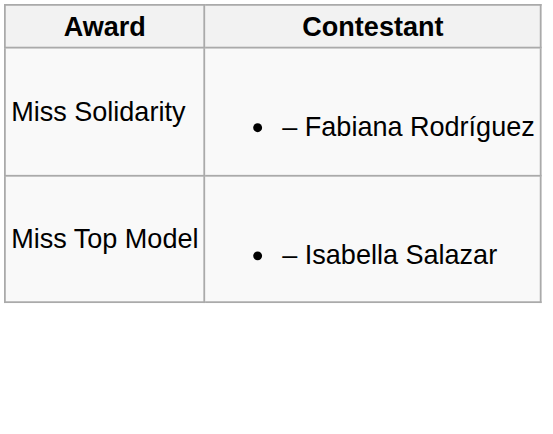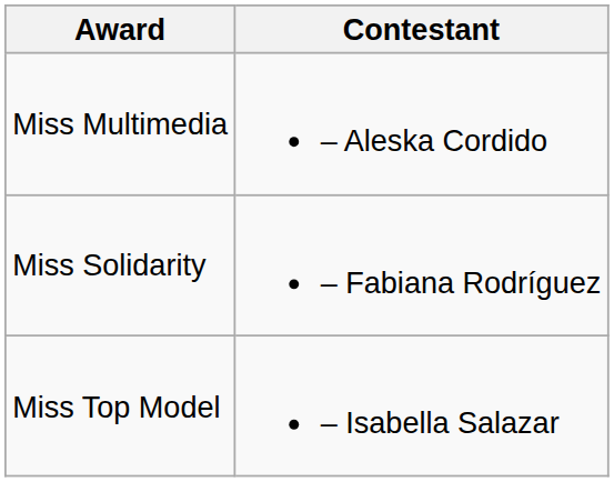+ row: Miss Multimedia | – Aleska Cordido
